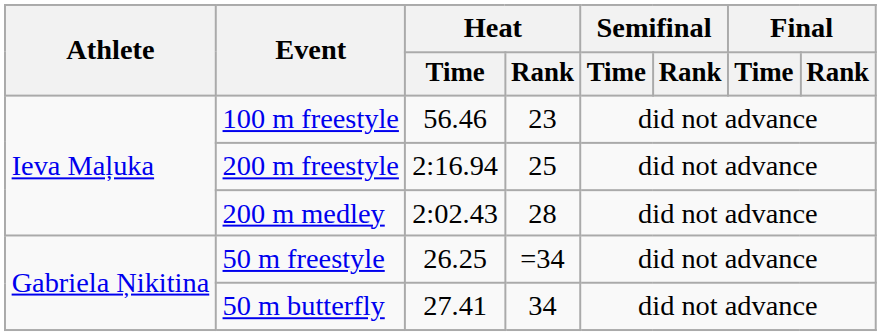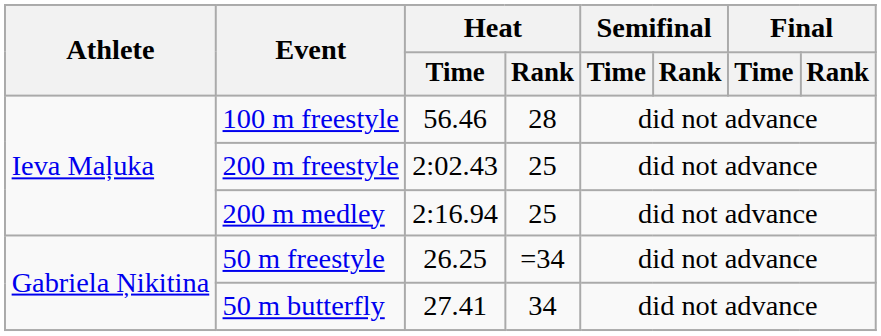100 m freestyle | Heat / Rank: 23 -> 28
200 m freestyle | Heat / Time: 2:16.94 -> 2:02.43
200 m medley | Heat / Time: 2:02.43 -> 2:16.94
200 m medley | Heat / Rank: 28 -> 25
